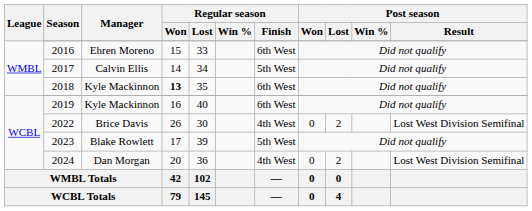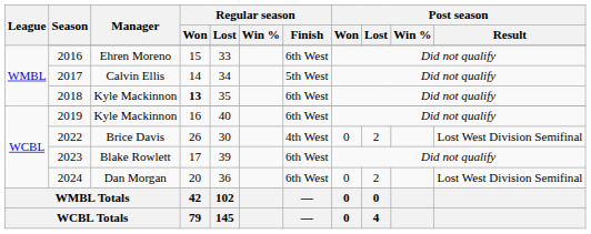2023 | Regular season / Finish: 5th West -> 6th West
2024 | Regular season / Finish: 4th West -> 6th West
